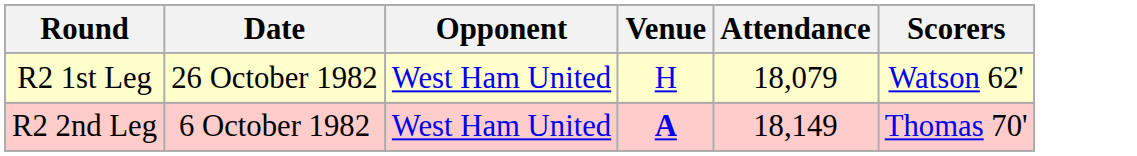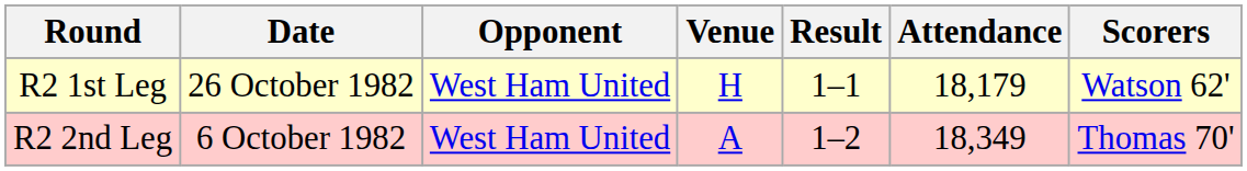+ column: Result | 1–1 | 1–2
R2 1st Leg | Attendance: 18,079 -> 18,179
R2 2nd Leg | Venue: bold -> normal
R2 2nd Leg | Attendance: 18,149 -> 18,349
